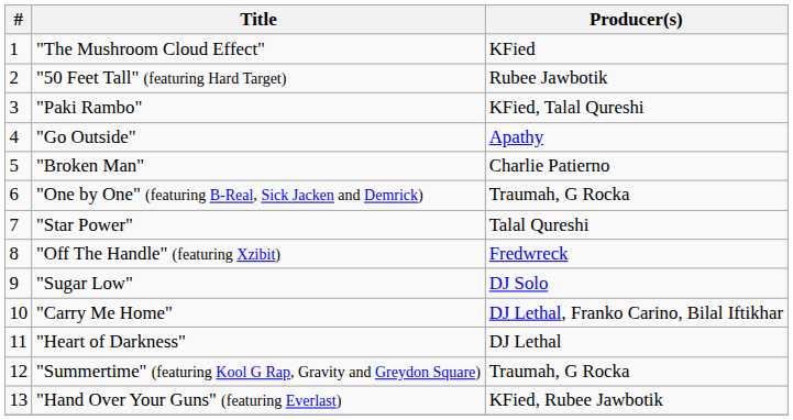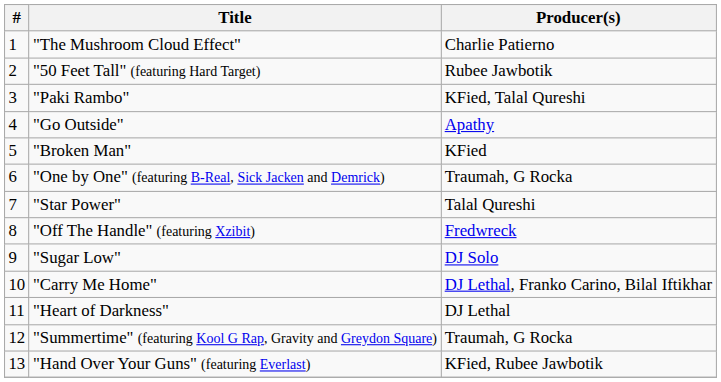"The Mushroom Cloud Effect" | Producer(s): KFied -> Charlie Patierno
"Broken Man" | Producer(s): Charlie Patierno -> KFied
